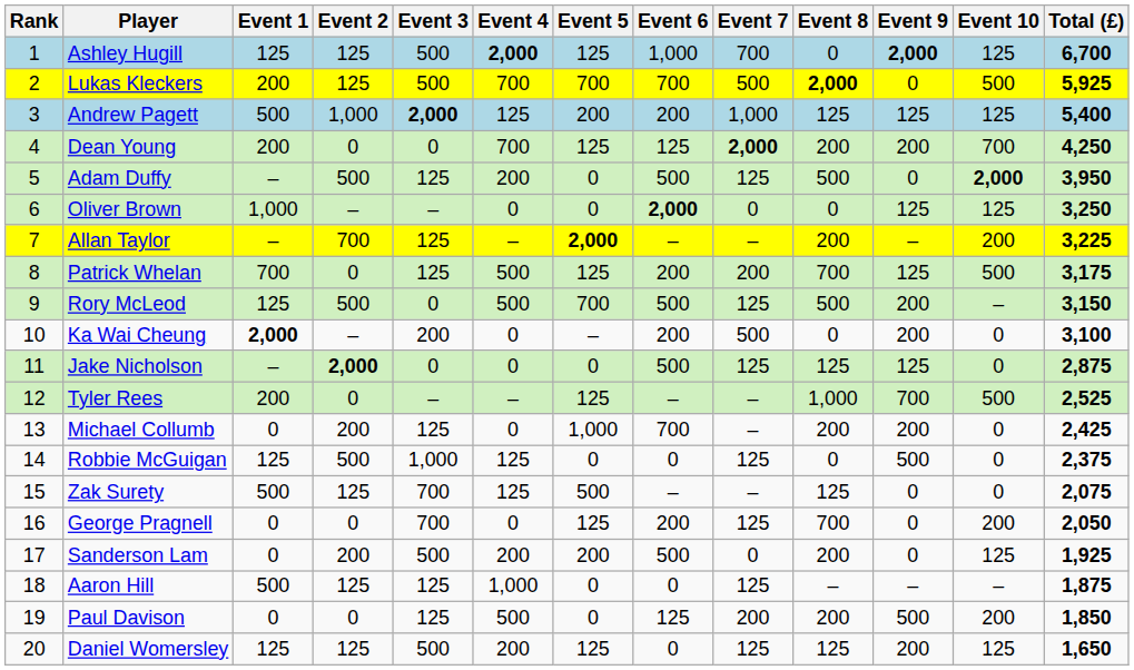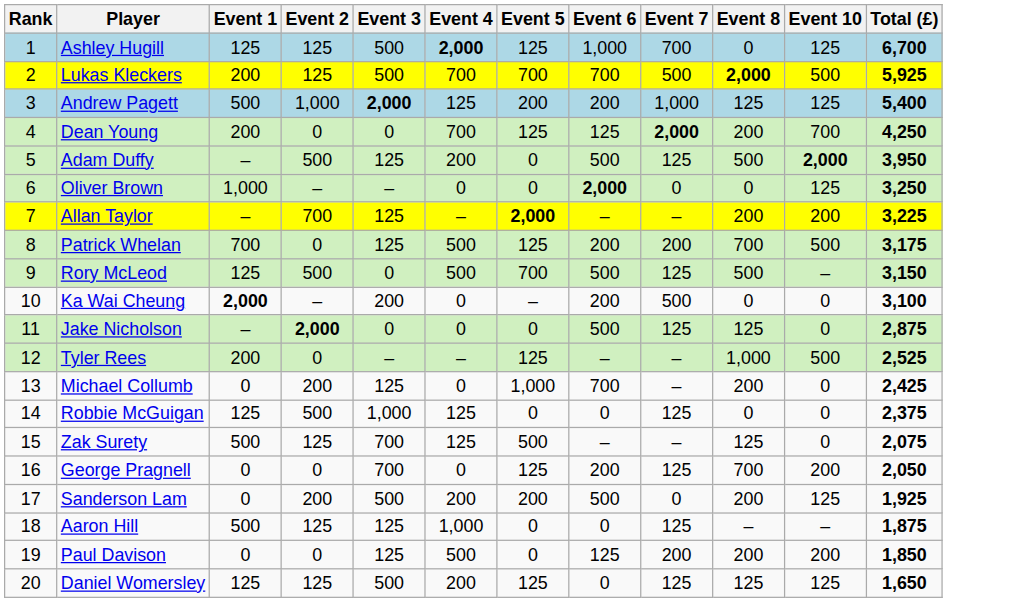- column: Event 9 | 2,000 | 0 | 125 | 200 | 0 | 125 | – | 125 | 200 | 200 | 125 | 700 | 200 | 500 | 0 | 0 | 0 | – | 500 | 200
